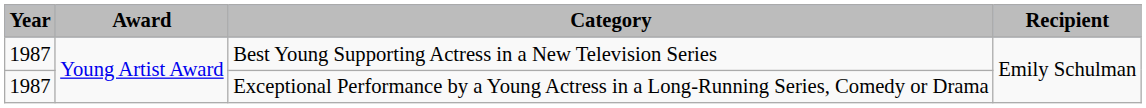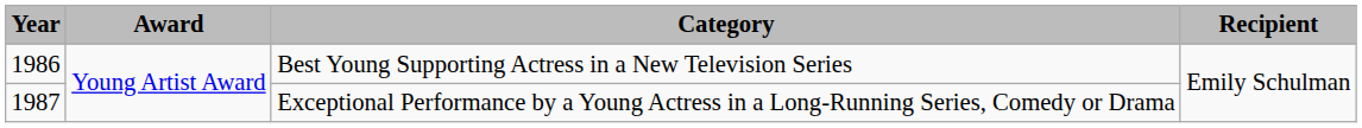Best Young Supporting Actress in a New Television Series | Year: 1987 -> 1986
